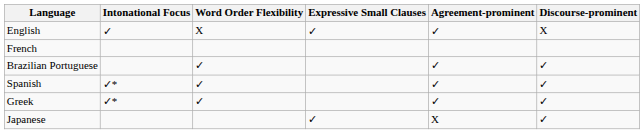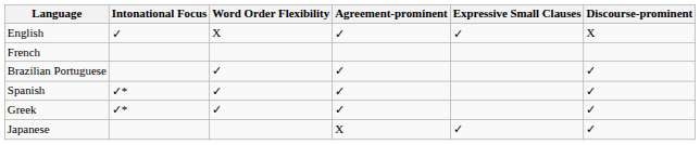columns swapped: Expressive Small Clauses <-> Agreement-prominent
